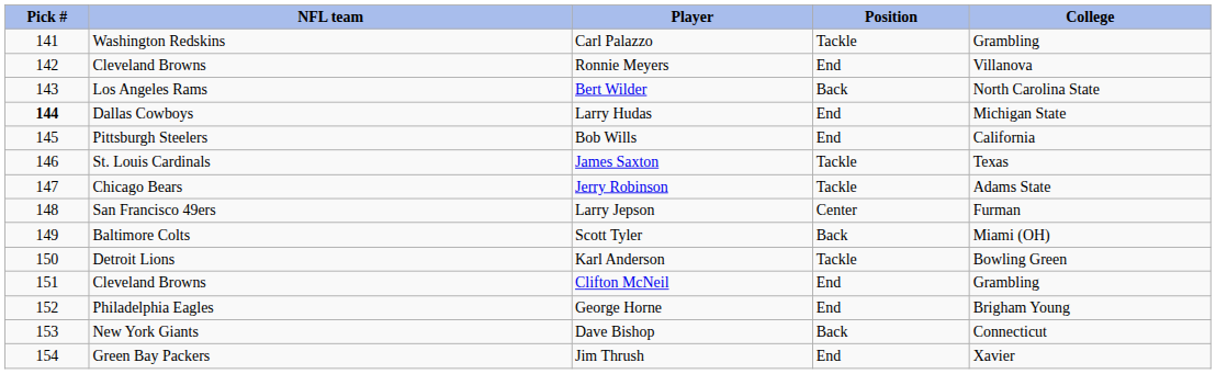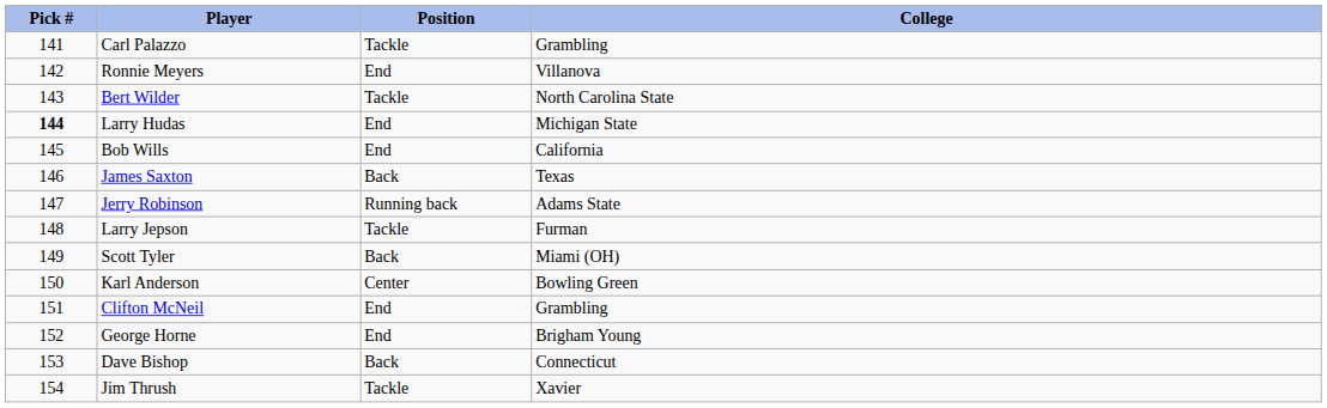- column: NFL team | Washington Redskins | Cleveland Browns | Los Angeles Rams | Dallas Cowboys | Pittsburgh Steelers | St. Louis Cardinals | Chicago Bears | San Francisco 49ers | Baltimore Colts | Detroit Lions | Cleveland Browns | Philadelphia Eagles | New York Giants | Green Bay Packers
Bert Wilder | Position: Back -> Tackle
James Saxton | Position: Tackle -> Back
Jerry Robinson | Position: Tackle -> Running back
Larry Jepson | Position: Center -> Tackle
Karl Anderson | Position: Tackle -> Center
Jim Thrush | Position: End -> Tackle
